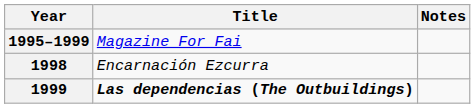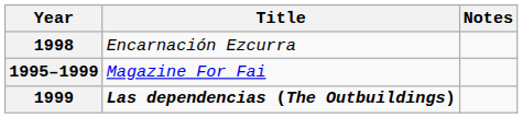rows swapped: 1995–1999 <-> 1998
